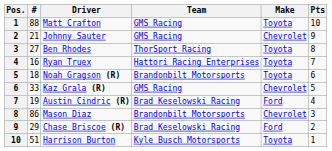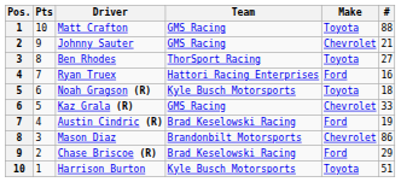columns swapped: # <-> Pts
Ryan Truex | Make: Toyota -> Ford
Noah Gragson (R) | Team: Brandonbilt Motorsports -> Kyle Busch Motorsports
